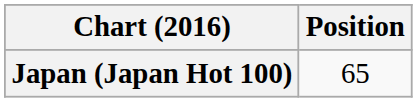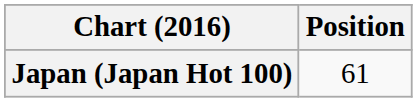Japan (Japan Hot 100) | Position: 65 -> 61
